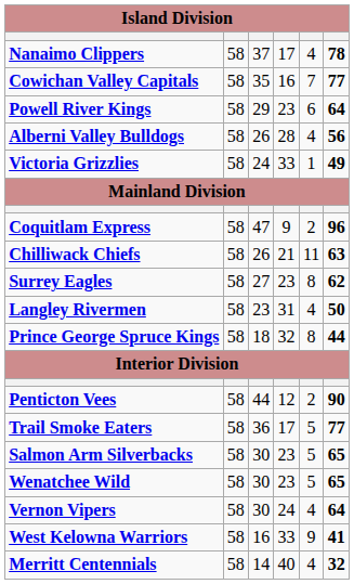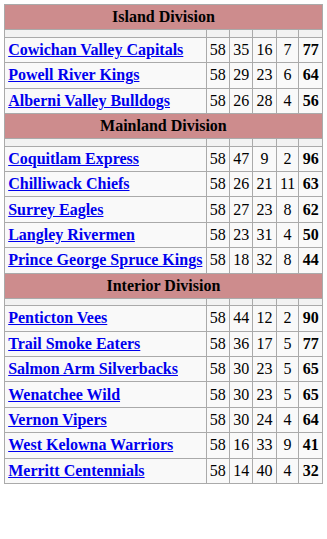- row: Nanaimo Clippers | 58 | 37 | 17 | 4 | 78
- row: Victoria Grizzlies | 58 | 24 | 33 | 1 | 49
